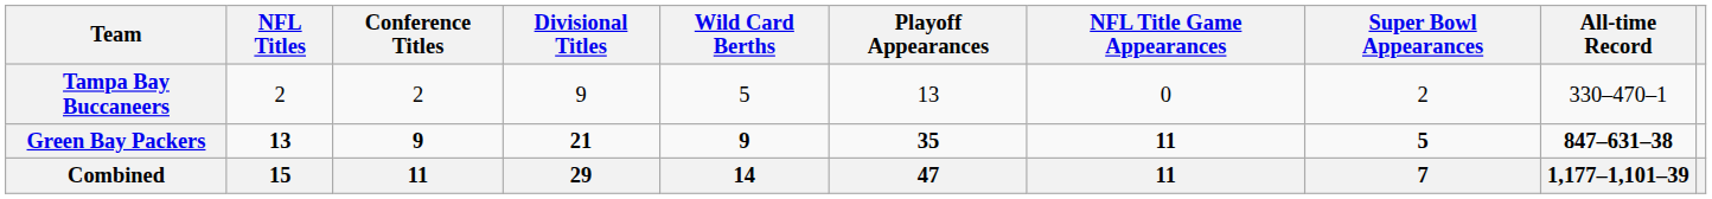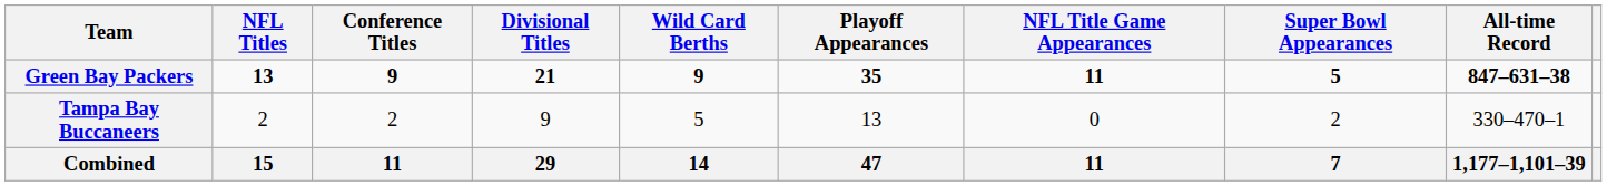rows swapped: Tampa Bay Buccaneers <-> Green Bay Packers
